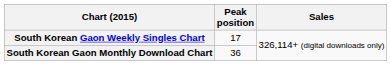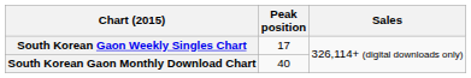South Korean Gaon Monthly Download Chart | Peak position: 36 -> 40
